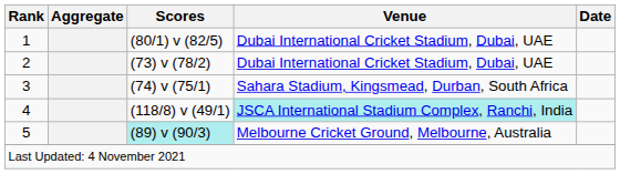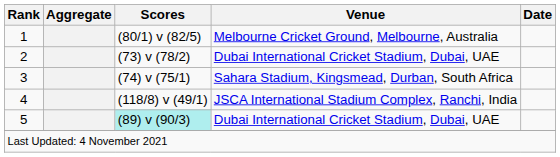1 | Venue: Dubai International Cricket Stadium, Dubai, UAE -> Melbourne Cricket Ground, Melbourne, Australia
4 | Venue: paleturquoise background -> no background
5 | Venue: Melbourne Cricket Ground, Melbourne, Australia -> Dubai International Cricket Stadium, Dubai, UAE
